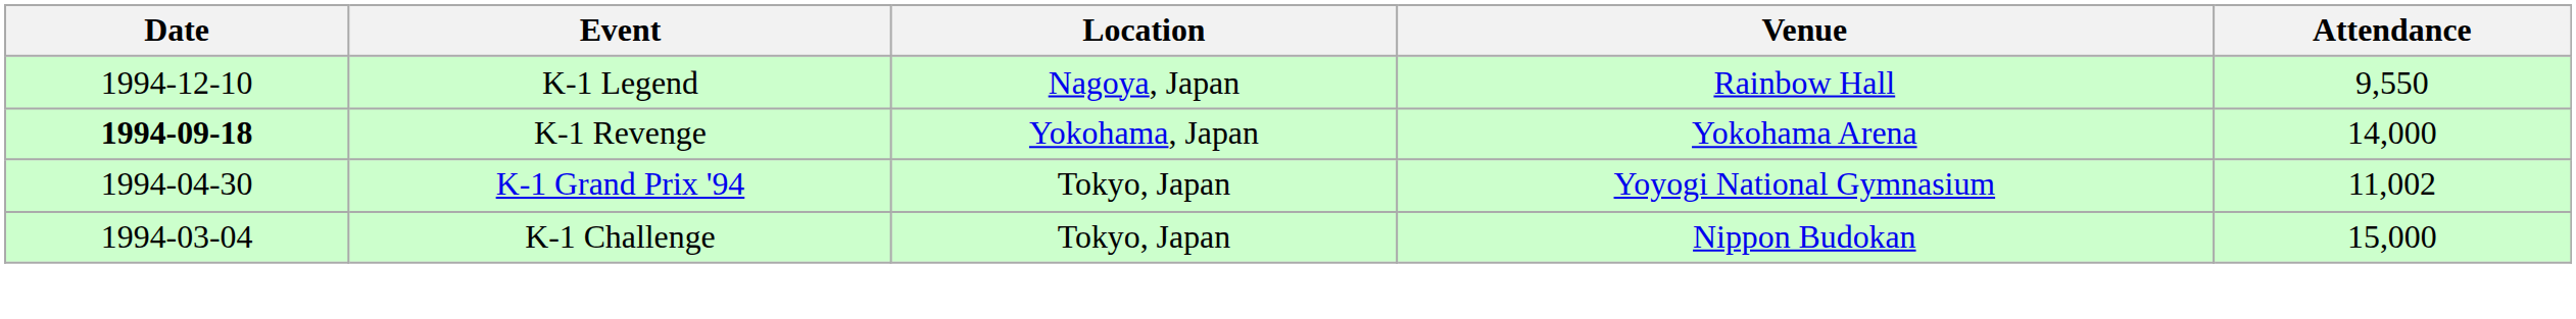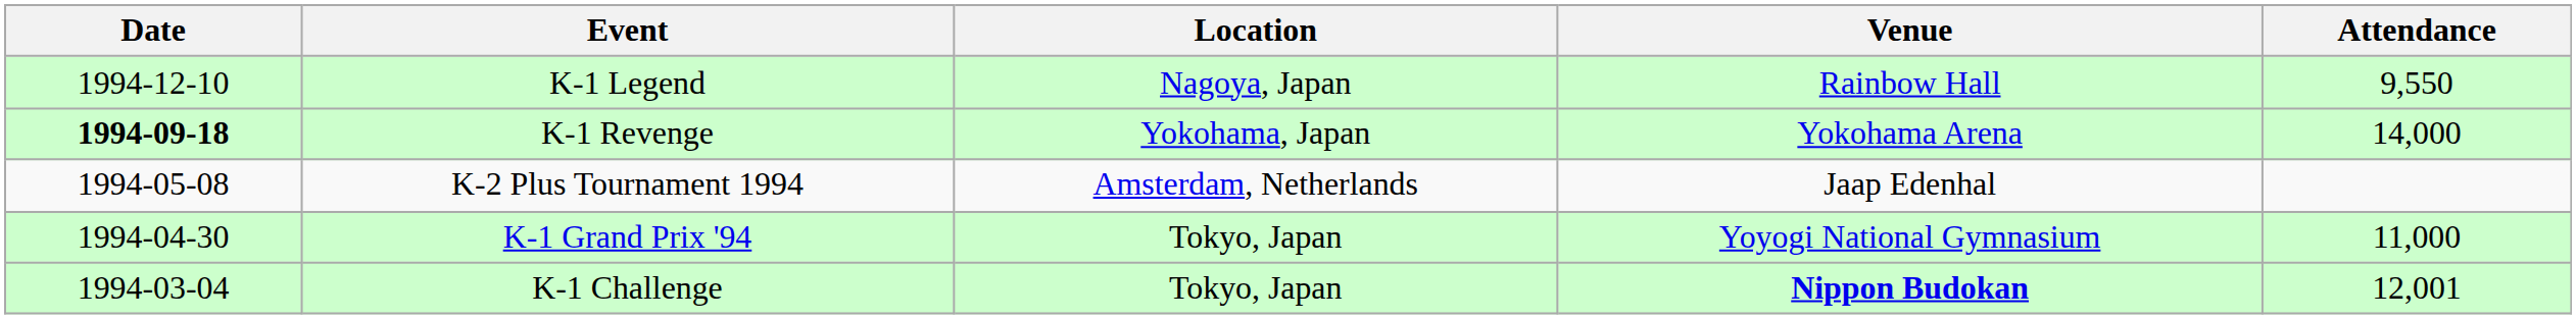+ row: 1994-05-08 | K-2 Plus Tournament 1994 | Amsterdam, Netherlands | Jaap Edenhal
K-1 Grand Prix '94 | Attendance: 11,002 -> 11,000
K-1 Challenge | Venue: normal -> bold
K-1 Challenge | Attendance: 15,000 -> 12,001
